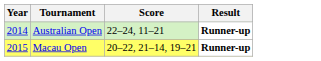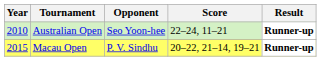+ column: Opponent | Seo Yoon-hee | P. V. Sindhu
Australian Open | Year: 2014 -> 2010
